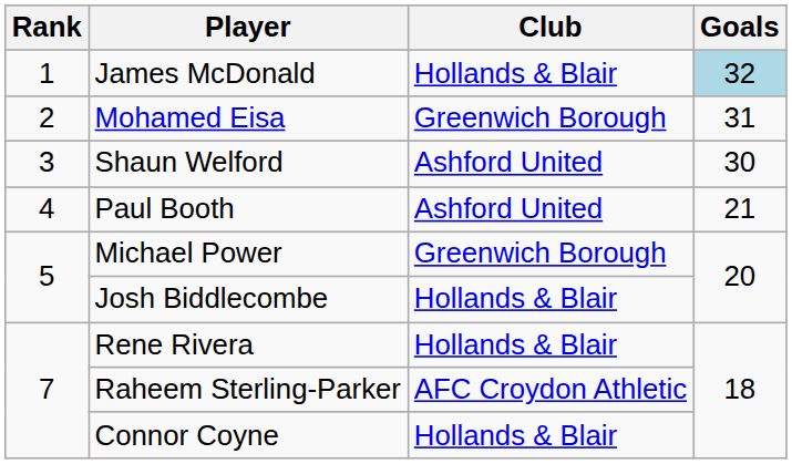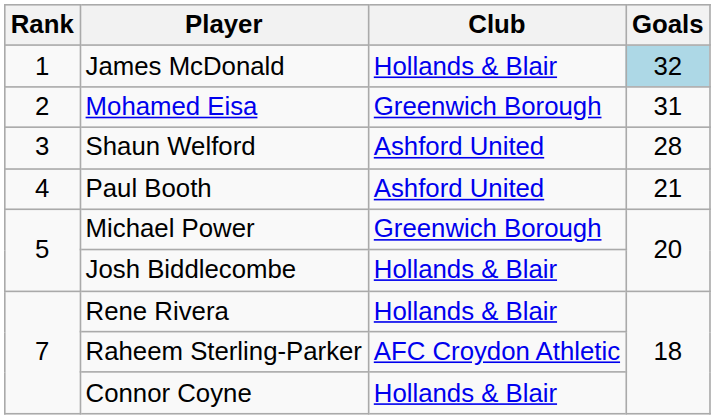Shaun Welford | Goals: 30 -> 28
